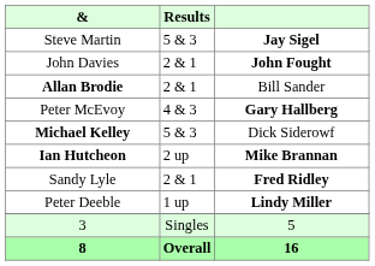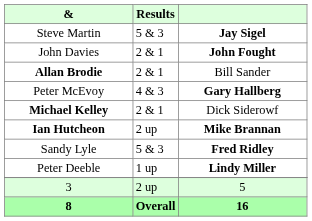Michael Kelley | Results: 5 & 3 -> 2 & 1
Sandy Lyle | Results: 2 & 1 -> 5 & 3
3 | Results: Singles -> 2 up
